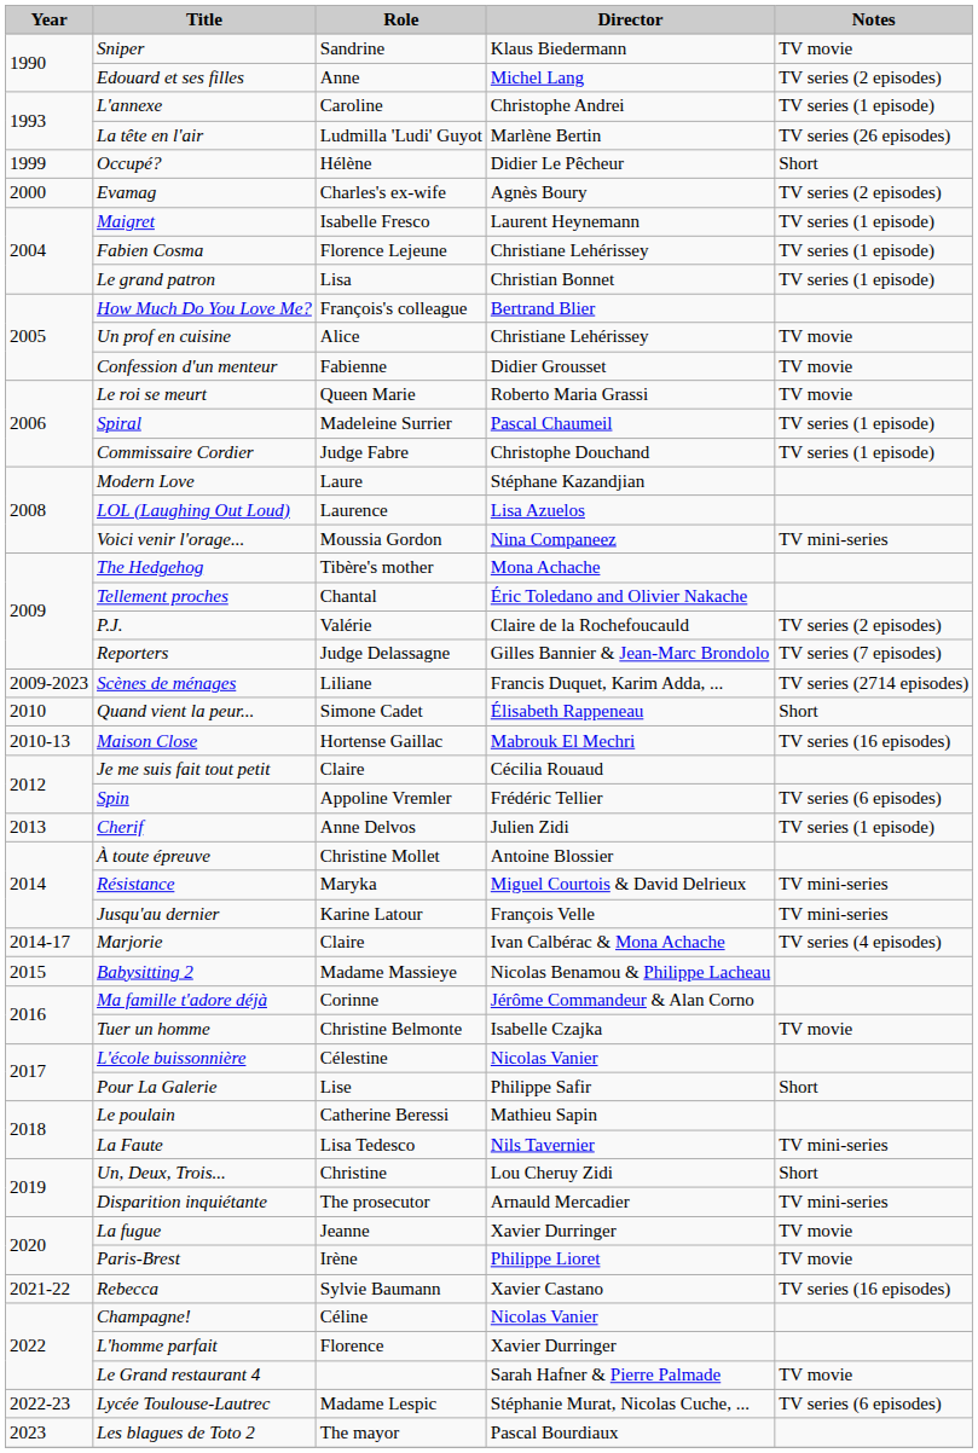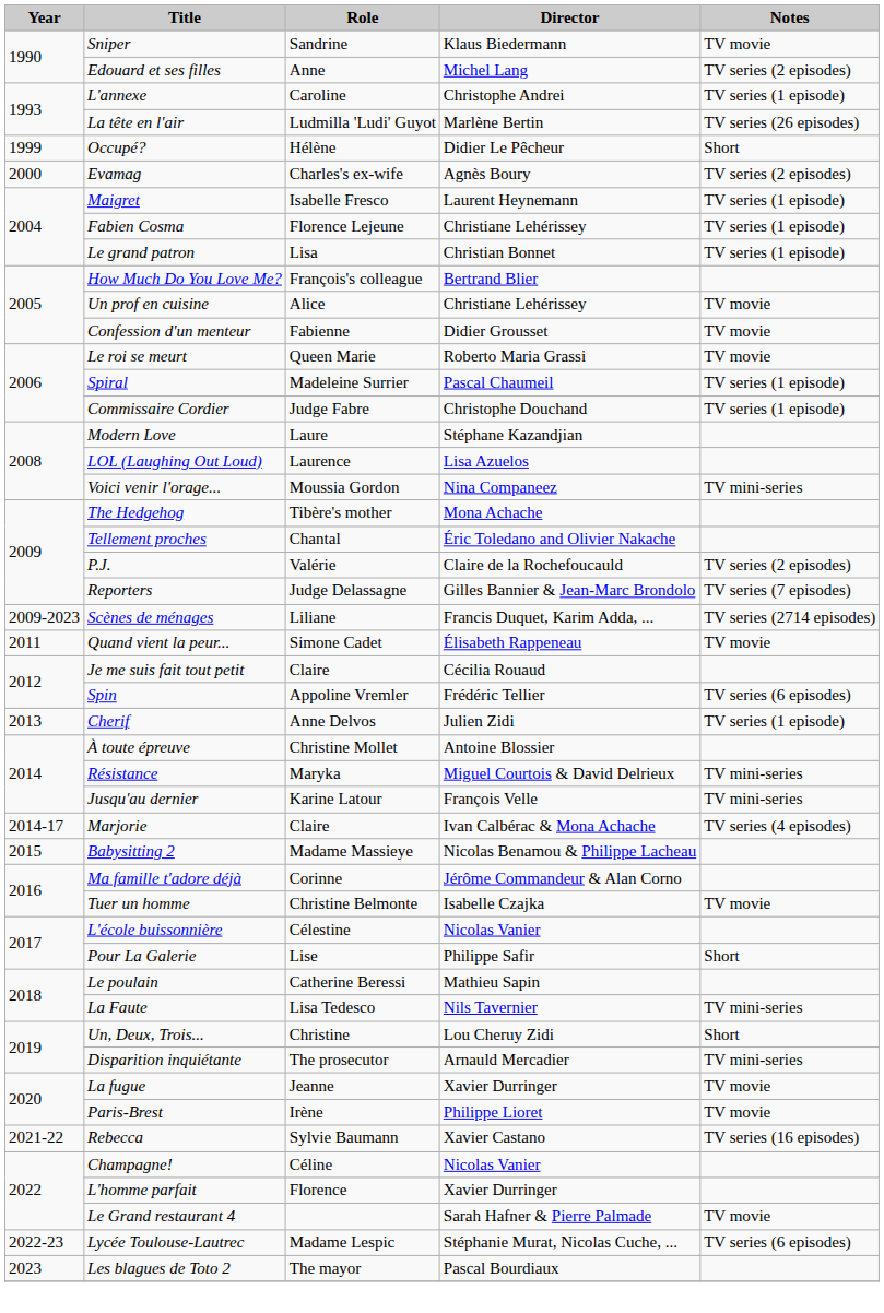Quand vient la peur... | Year: 2010 -> 2011
Quand vient la peur... | Notes: Short -> TV movie
- row: 2010-13 | Maison Close | Hortense Gaillac | Mabrouk El Mechri | TV series (16 episodes)
